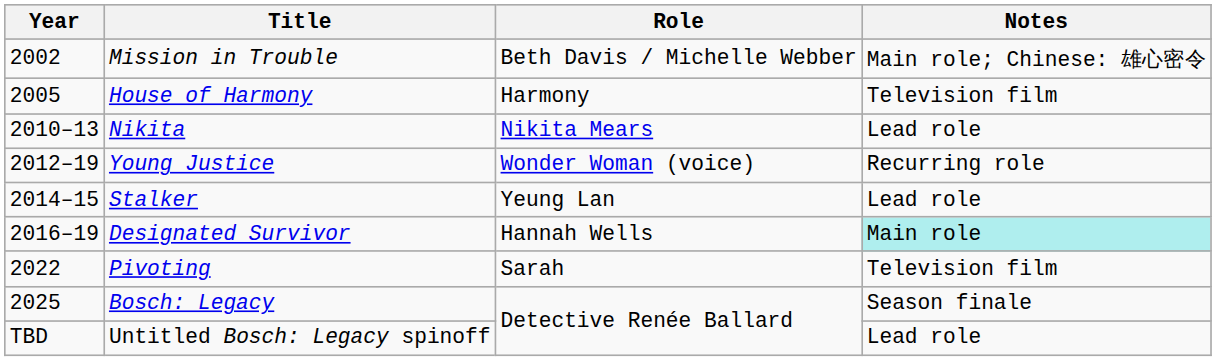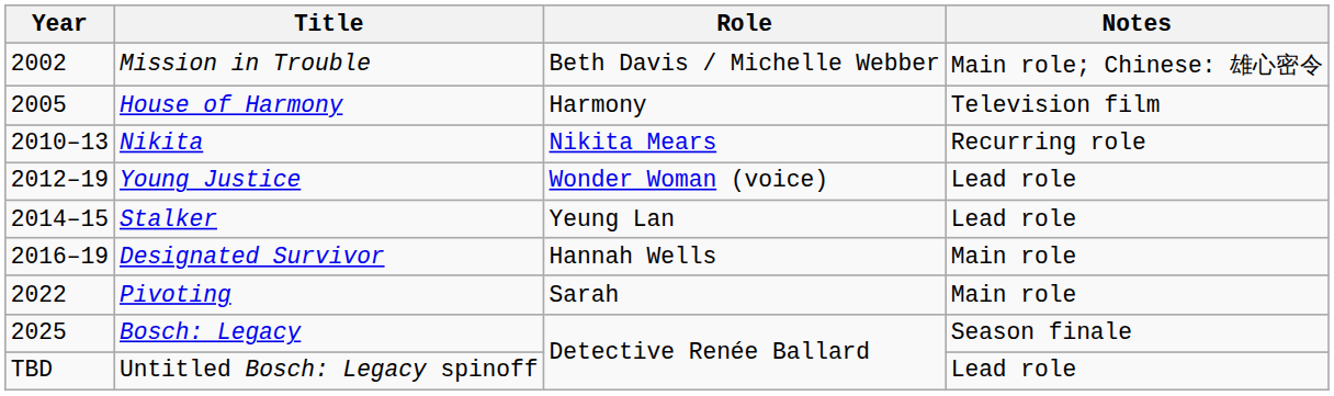Nikita | Notes: Lead role -> Recurring role
Young Justice | Notes: Recurring role -> Lead role
Designated Survivor | Notes: paleturquoise background -> no background
Pivoting | Notes: Television film -> Main role
